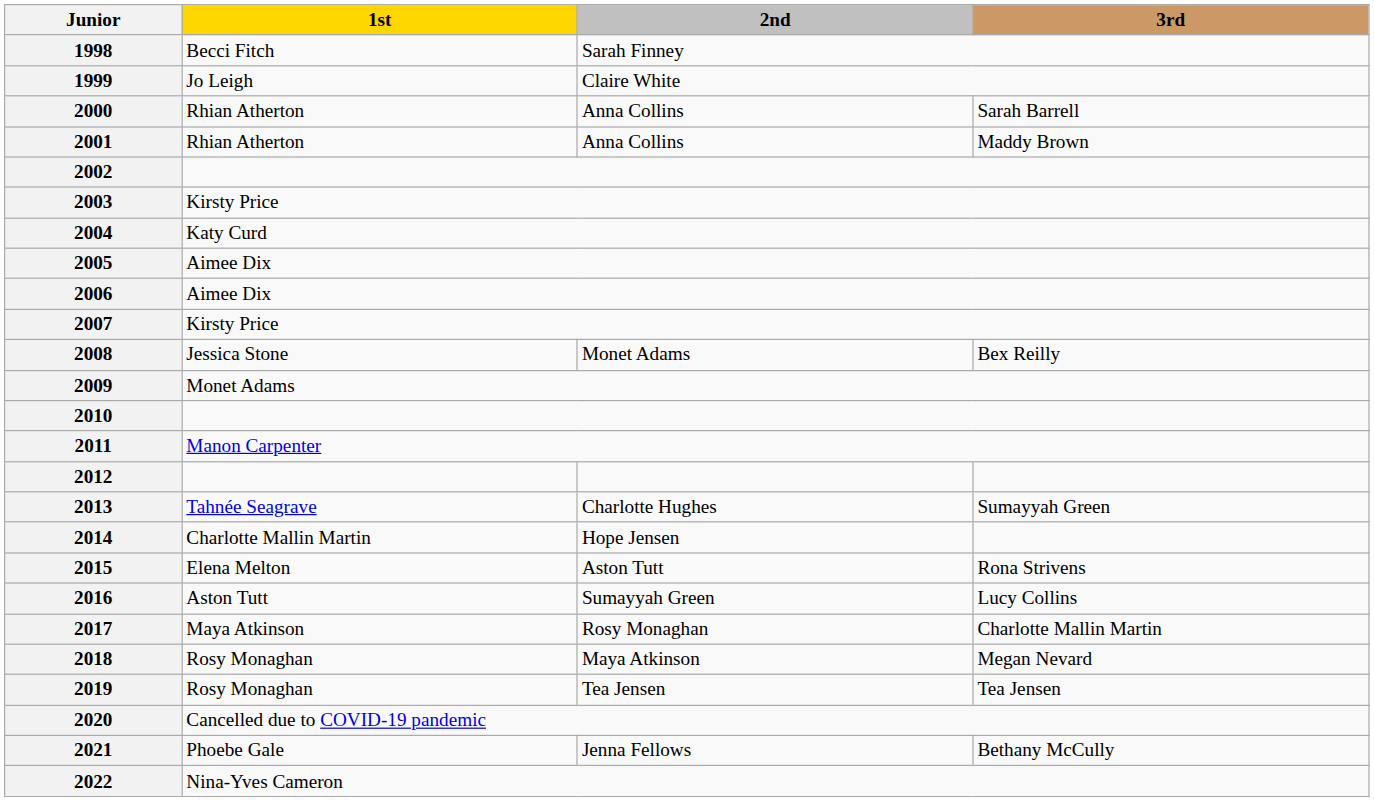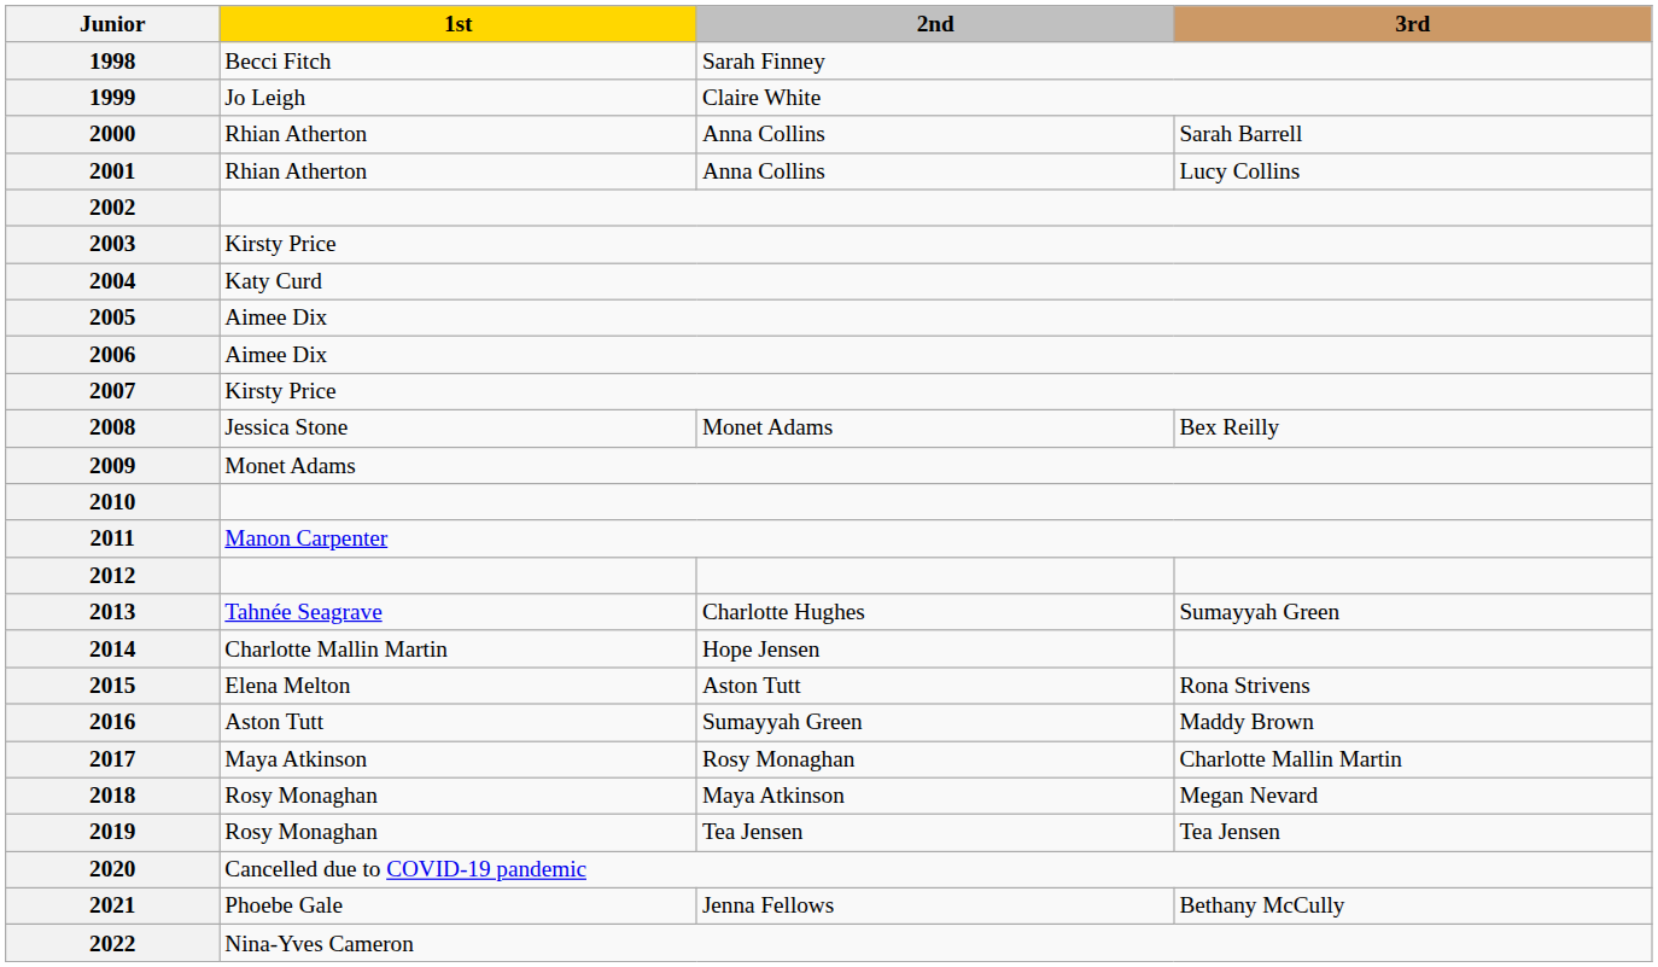2001 | 3rd: Maddy Brown -> Lucy Collins
2016 | 3rd: Lucy Collins -> Maddy Brown
